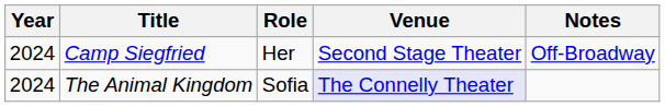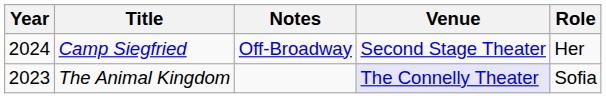columns swapped: Role <-> Notes
The Animal Kingdom | Year: 2024 -> 2023
